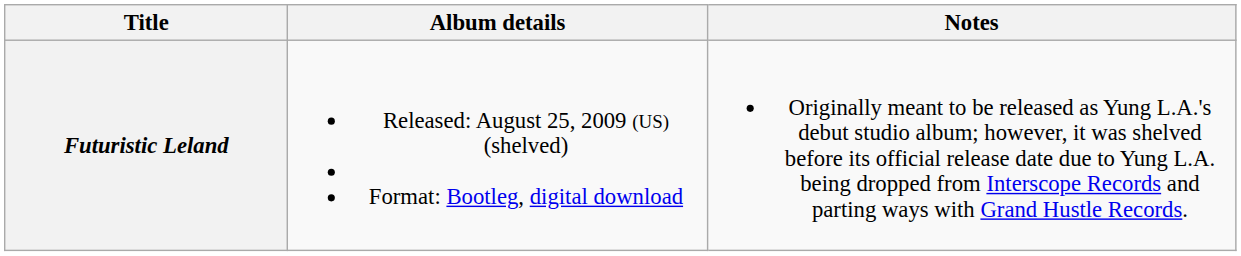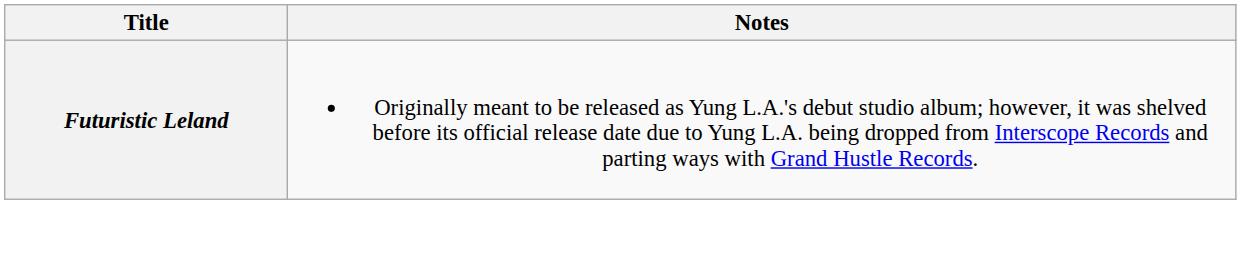- column: Album details | Released: August 25, 2009 (US) (shelved) Format: Bootleg, digital download
